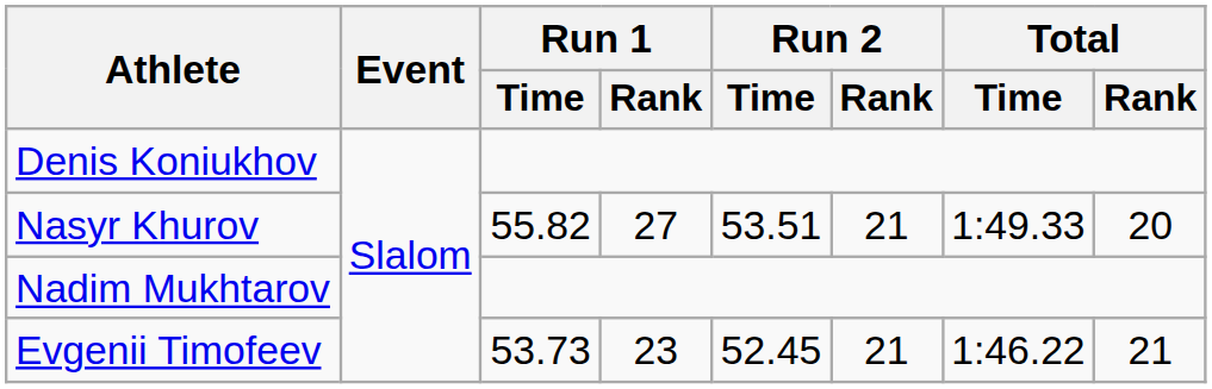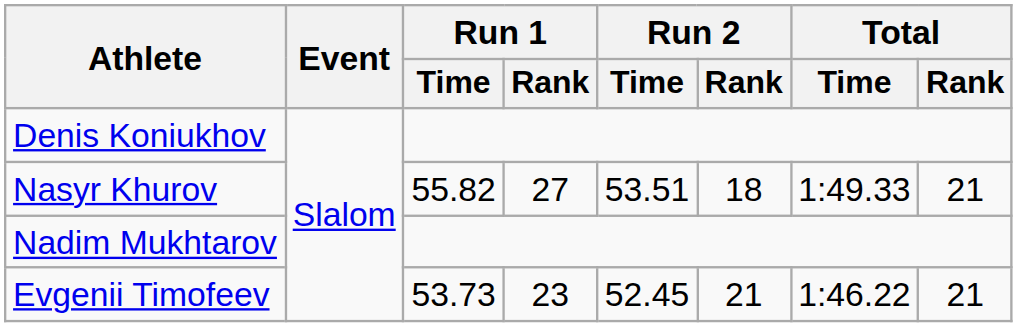Nasyr Khurov | Run 2 / Rank: 21 -> 18
Nasyr Khurov | Total / Rank: 20 -> 21
